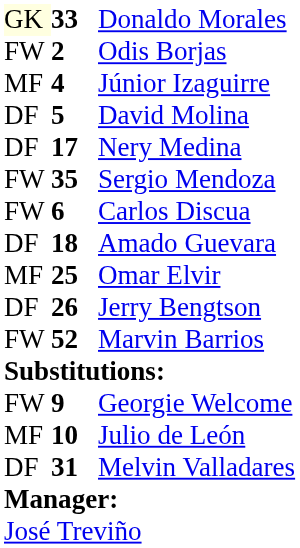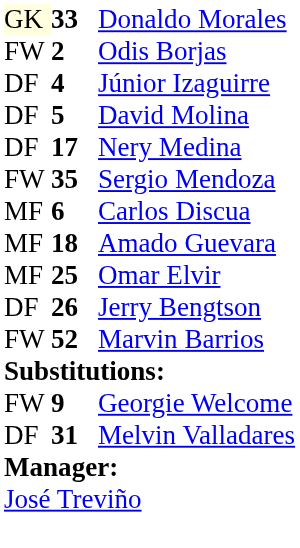Júnior Izaguirre | column 1: MF -> DF
Carlos Discua | column 1: FW -> MF
Amado Guevara | column 1: DF -> MF
- row: MF | 10 | Julio de León
